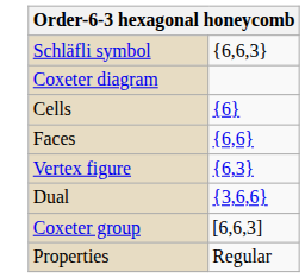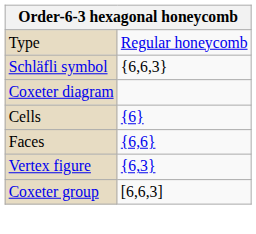+ row: Type | Regular honeycomb
- row: Dual | {3,6,6}
- row: Properties | Regular
